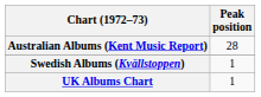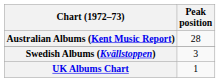Swedish Albums (Kvällstoppen) | Peak position: 1 -> 3
